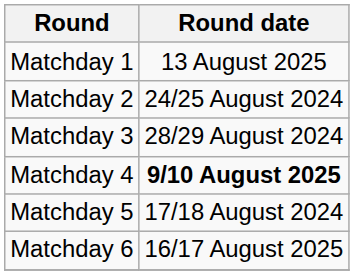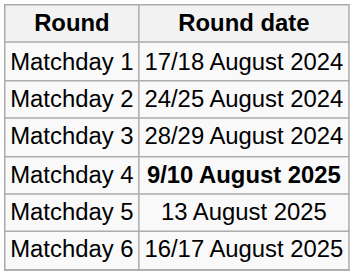Matchday 1 | Round date: 13 August 2025 -> 17/18 August 2024
Matchday 5 | Round date: 17/18 August 2024 -> 13 August 2025
